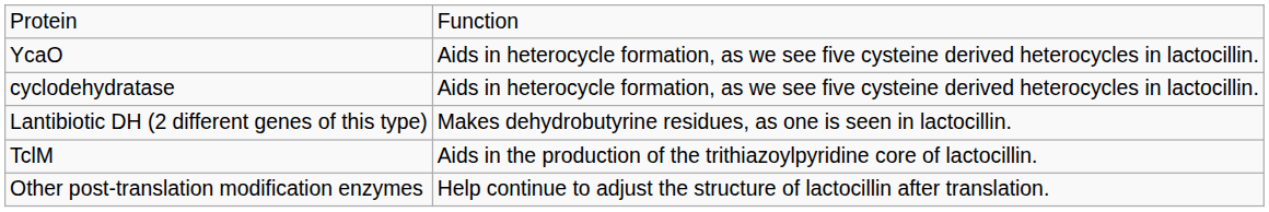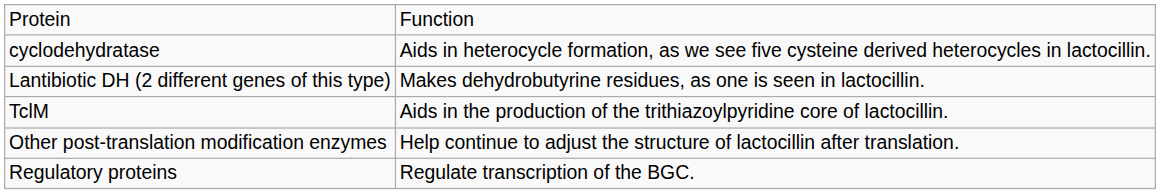- row: YcaO | Aids in heterocycle formation, as we see five cysteine derived heterocycles in lactocillin.
+ row: Regulatory proteins | Regulate transcription of the BGC.
